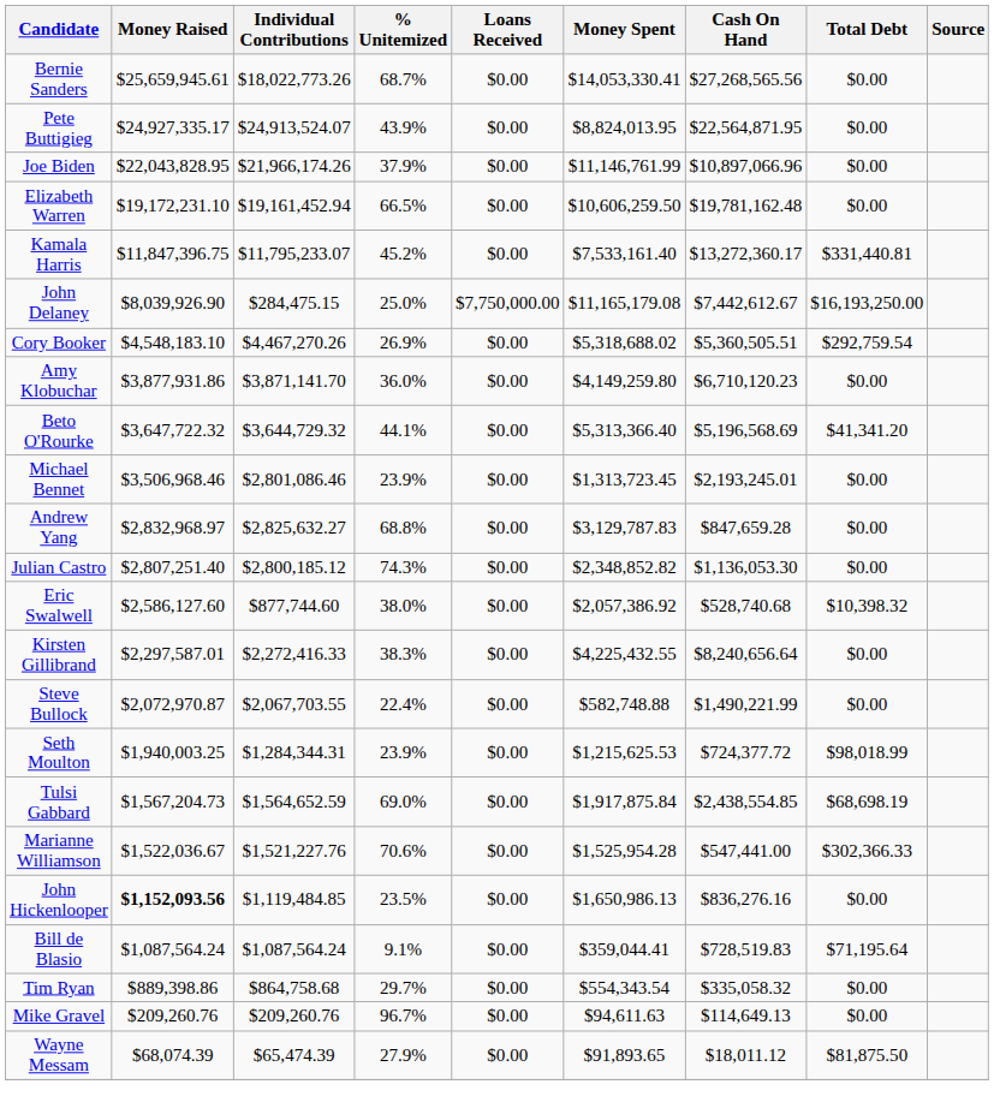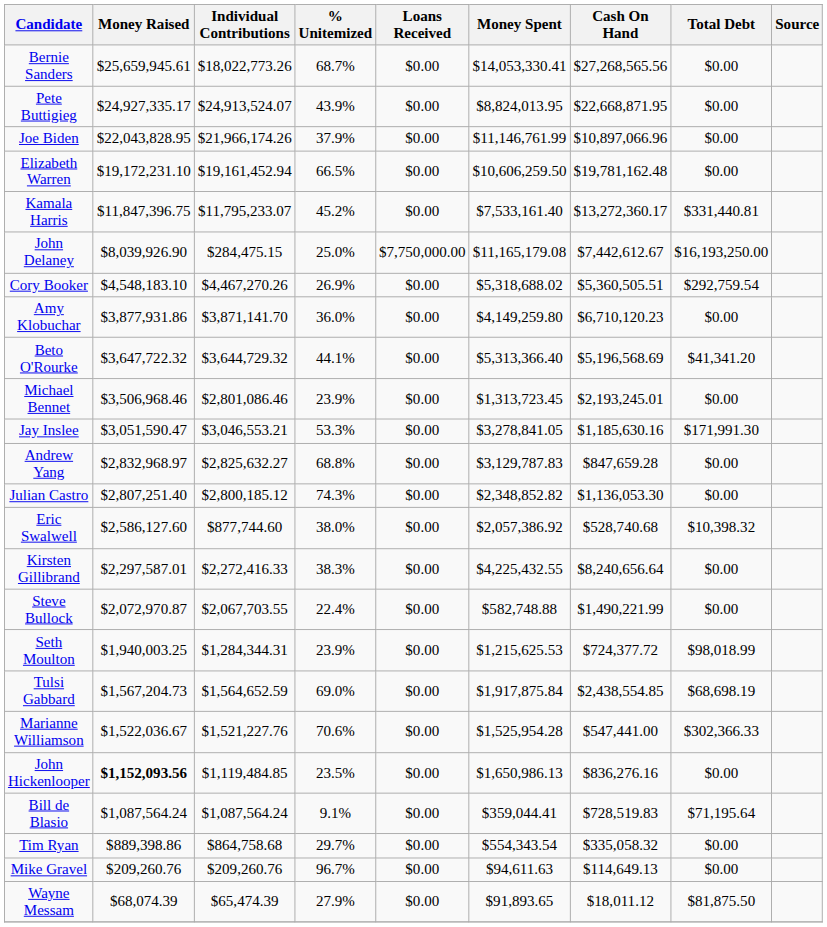Pete Buttigieg | Cash On Hand: $22,564,871.95 -> $22,668,871.95
+ row: Jay Inslee | $3,051,590.47 | $3,046,553.21 | 53.3% | $0.00 | $3,278,841.05 | $1,185,630.16 | $171,991.30
